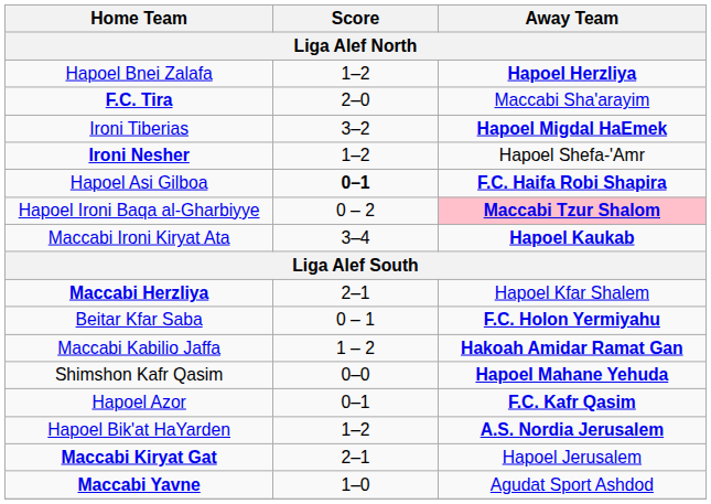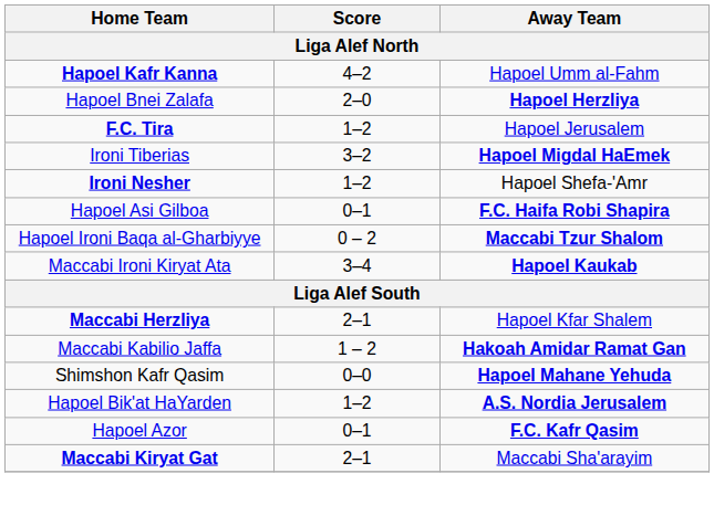+ row: Hapoel Kafr Kanna | 4–2 | Hapoel Umm al-Fahm
Hapoel Bnei Zalafa | Score: 1–2 -> 2–0
F.C. Tira | Score: 2–0 -> 1–2
F.C. Tira | Away Team: Maccabi Sha'arayim -> Hapoel Jerusalem
Hapoel Asi Gilboa | Score: bold -> normal
Hapoel Ironi Baqa al-Gharbiyye | Away Team: pink background -> no background
- row: Beitar Kfar Saba | 0 – 1 | F.C. Holon Yermiyahu
rows swapped: Hapoel Bik'at HaYarden <-> Hapoel Azor
Maccabi Kiryat Gat | Away Team: Hapoel Jerusalem -> Maccabi Sha'arayim
- row: Maccabi Yavne | 1–0 | Agudat Sport Ashdod
